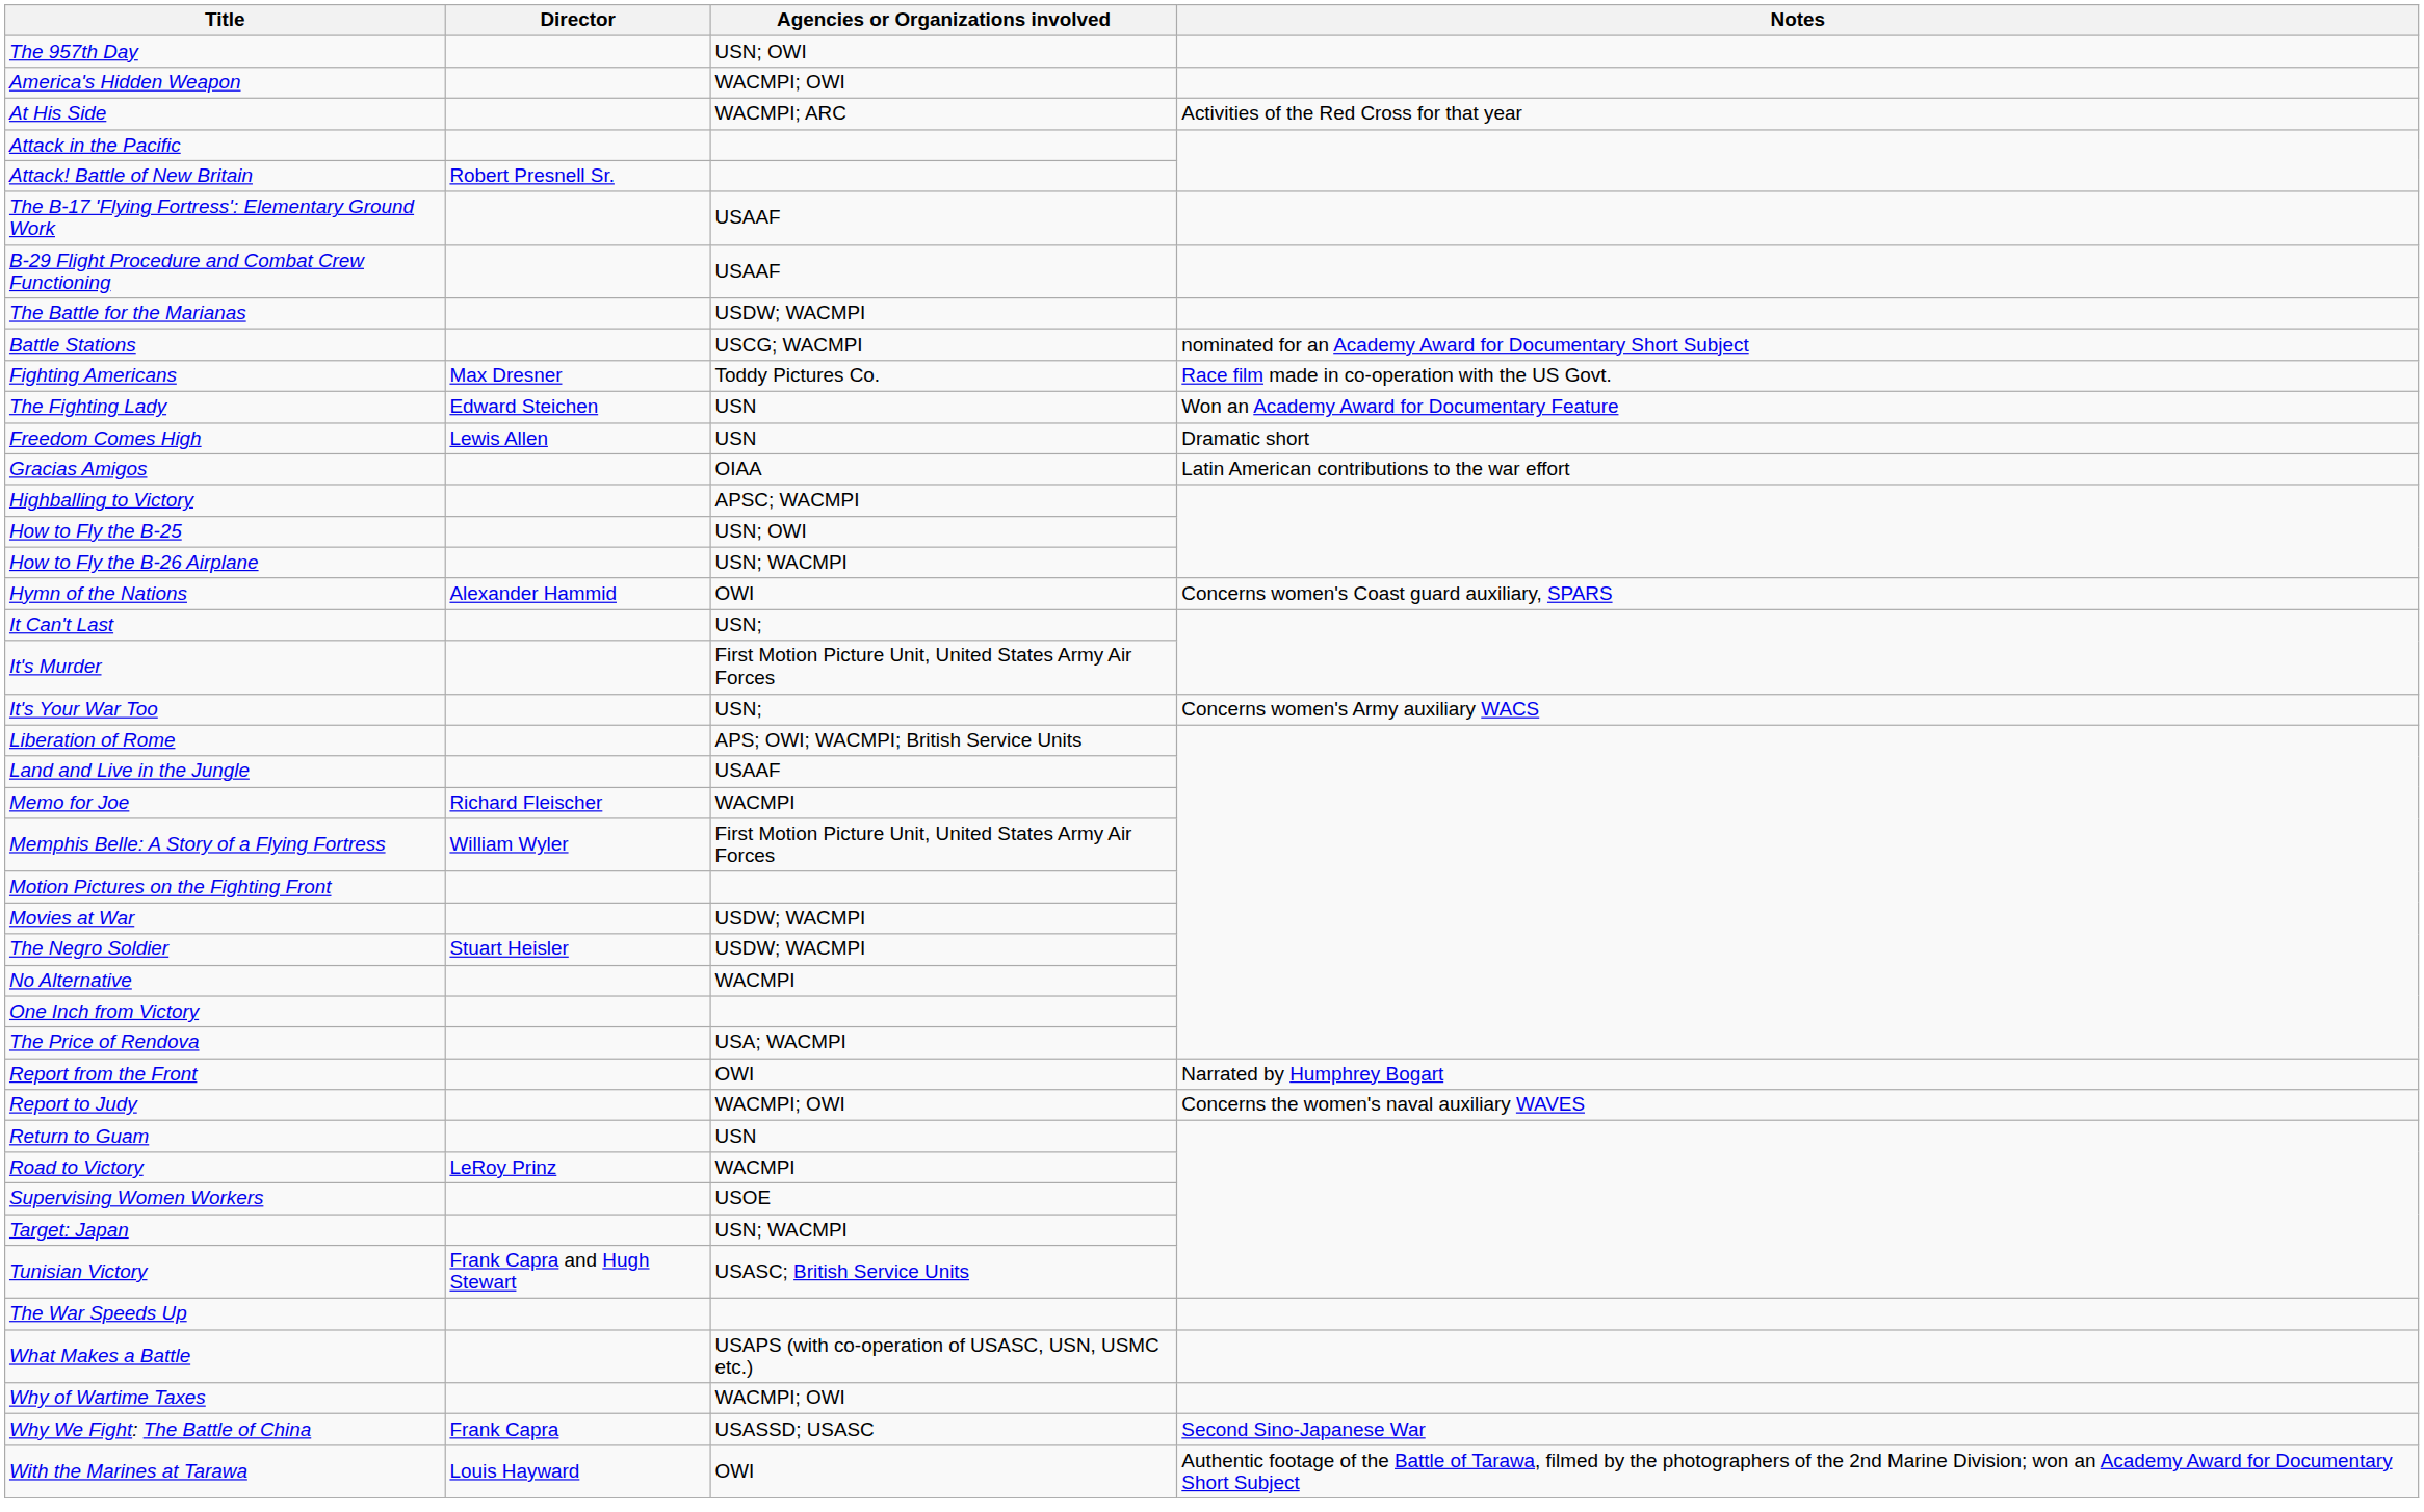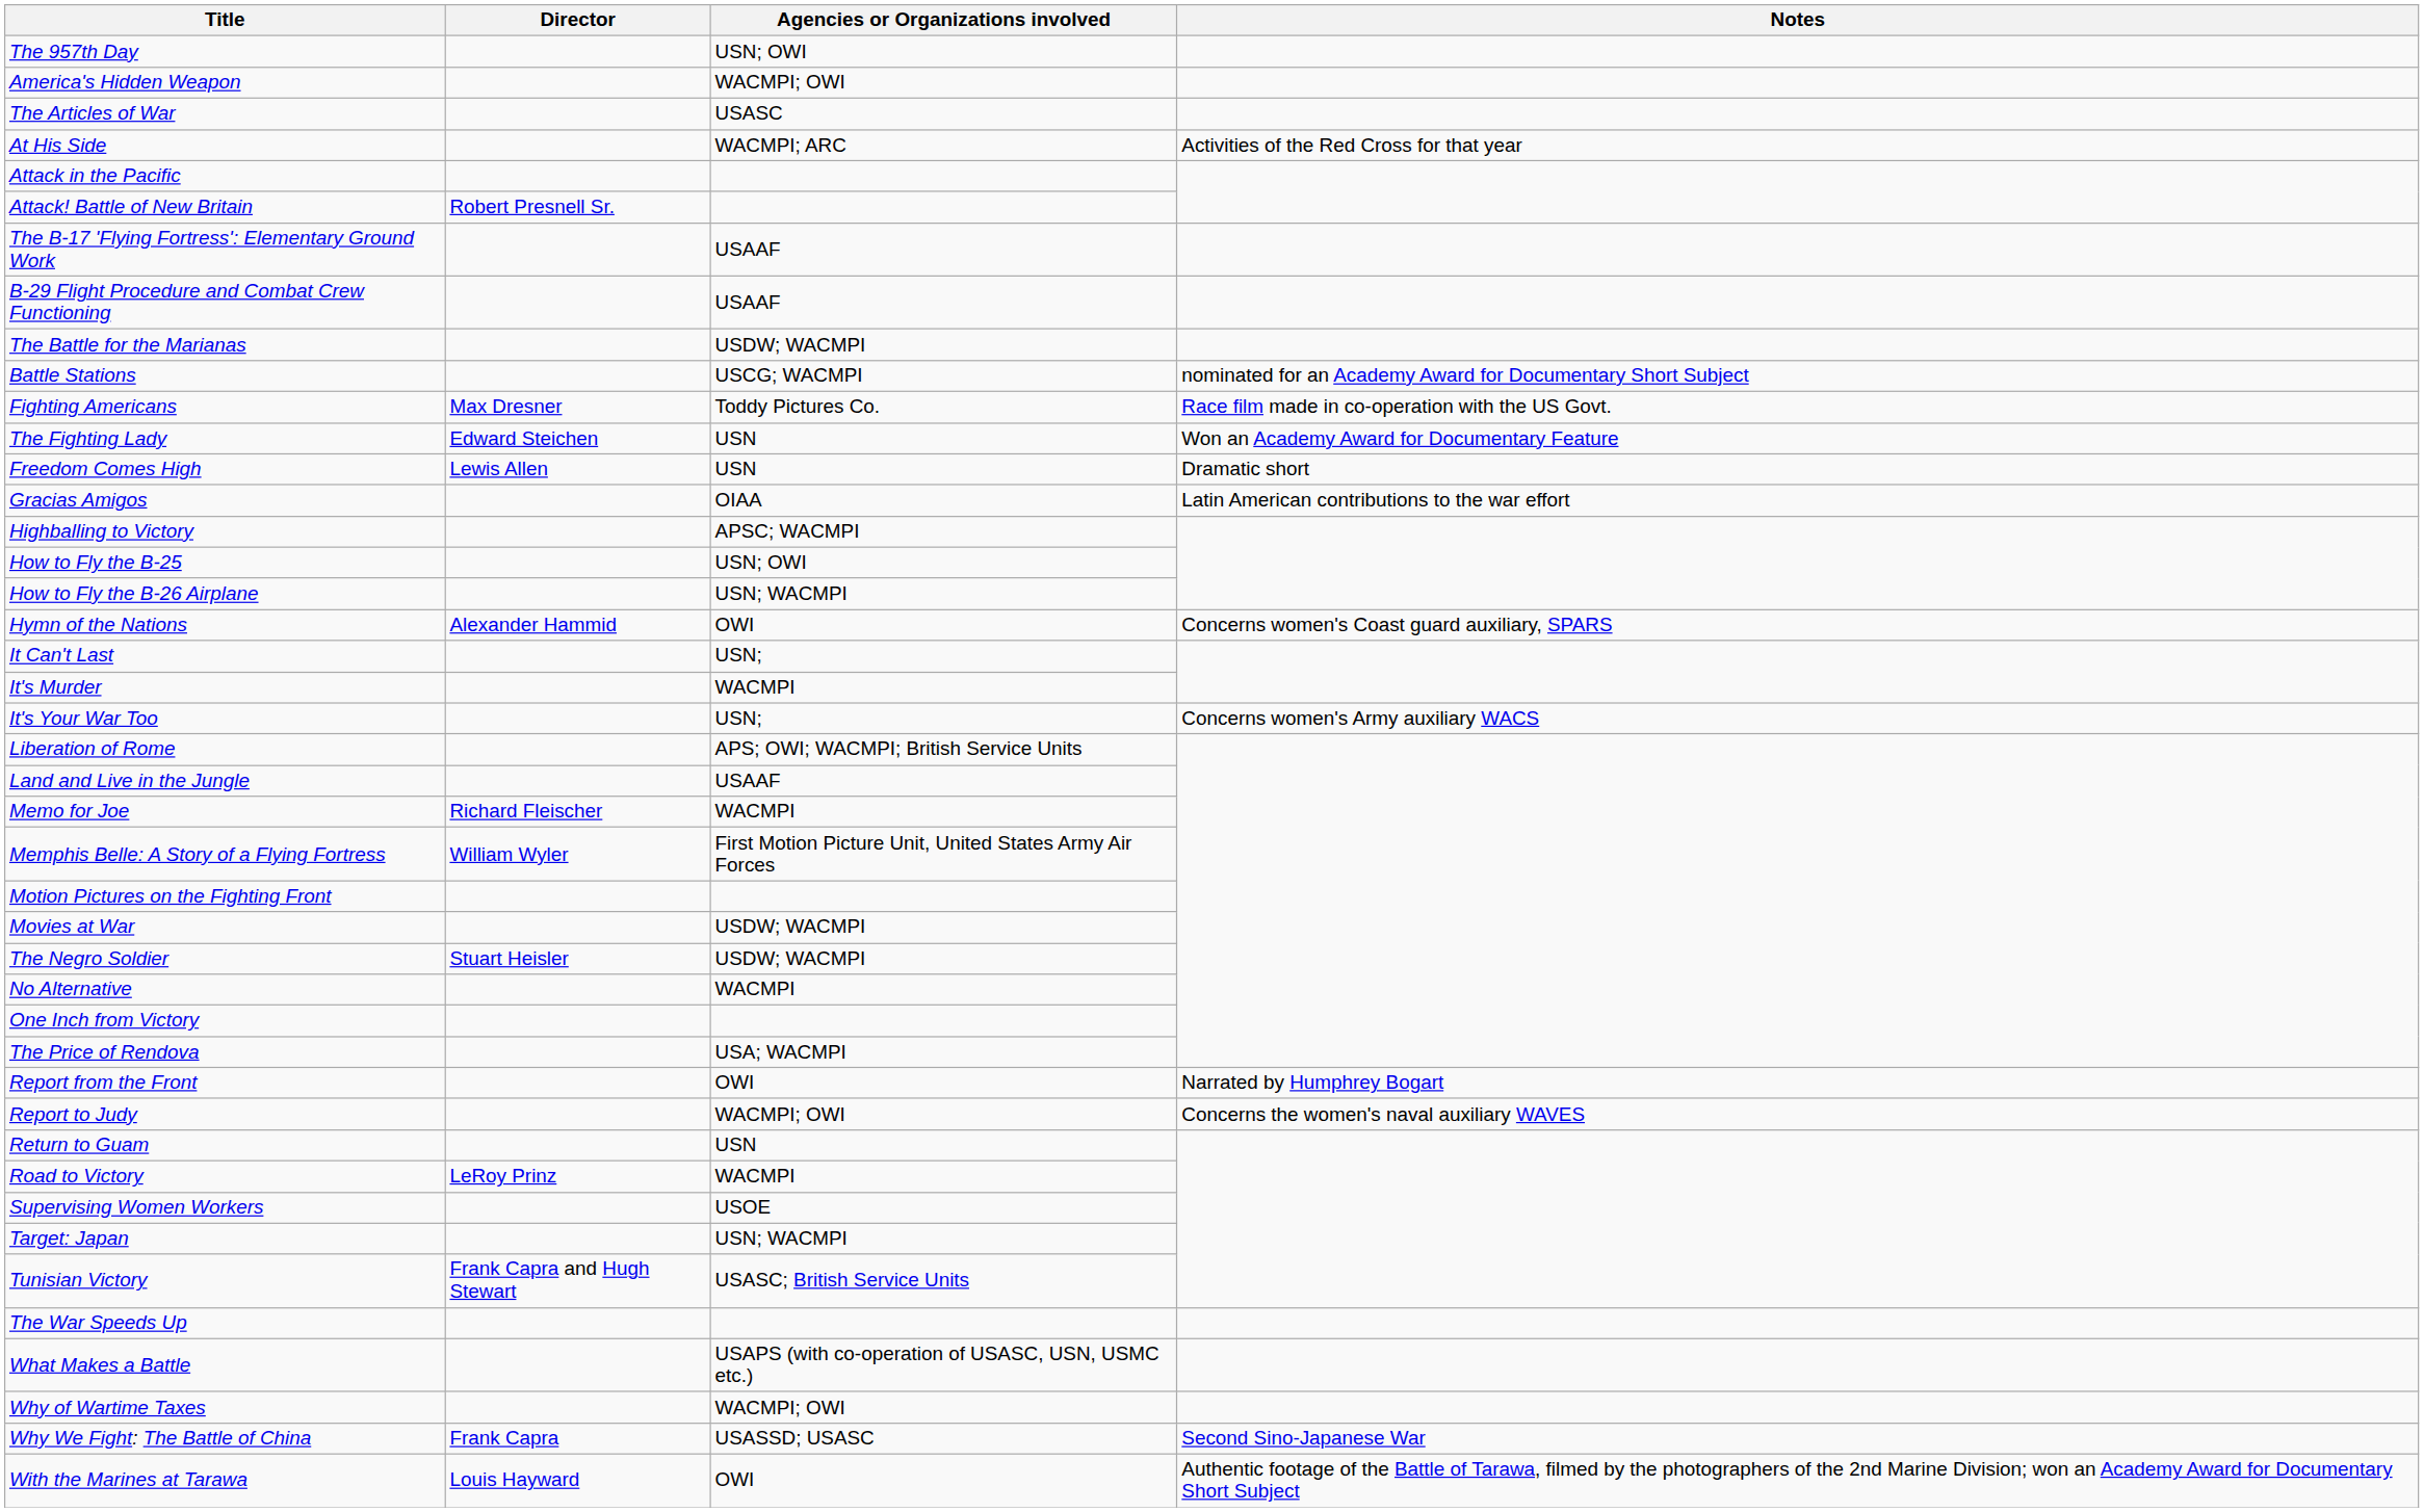+ row: The Articles of War | USASC
It's Murder | Agencies or Organizations involved: First Motion Picture Unit, United States Army Air Forces -> WACMPI
